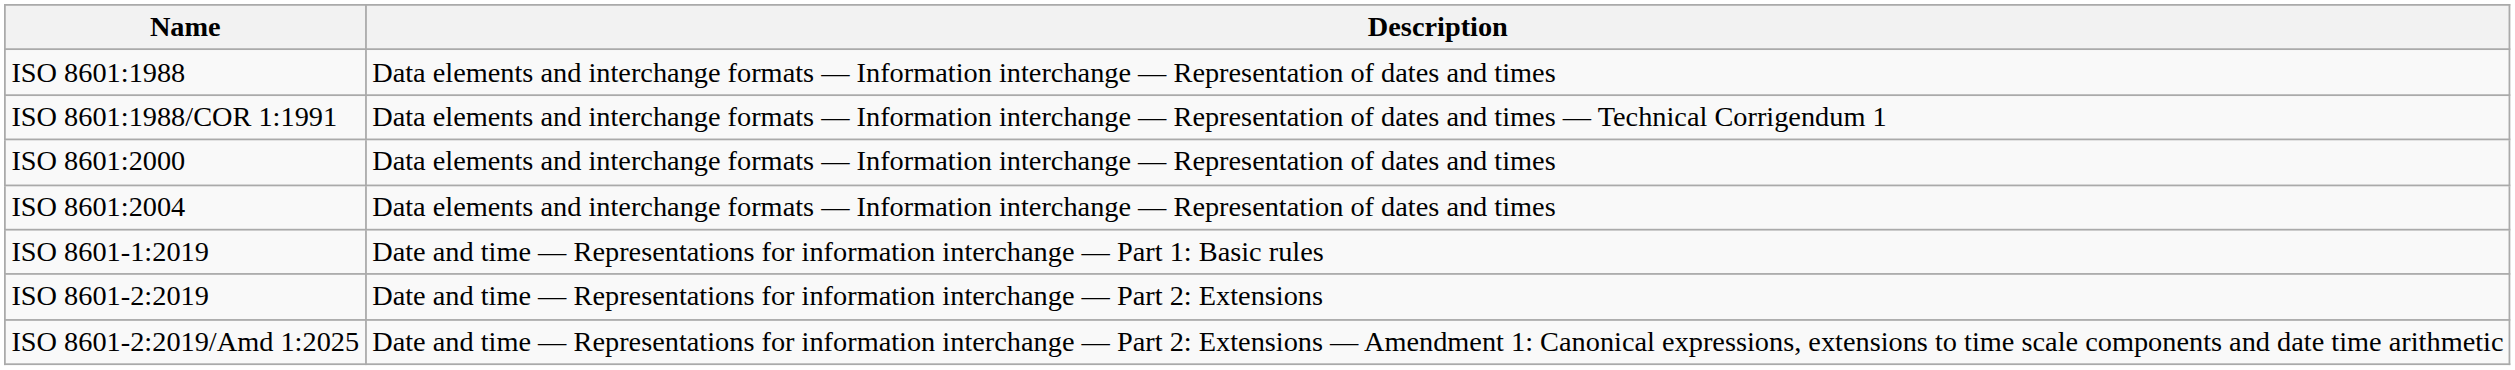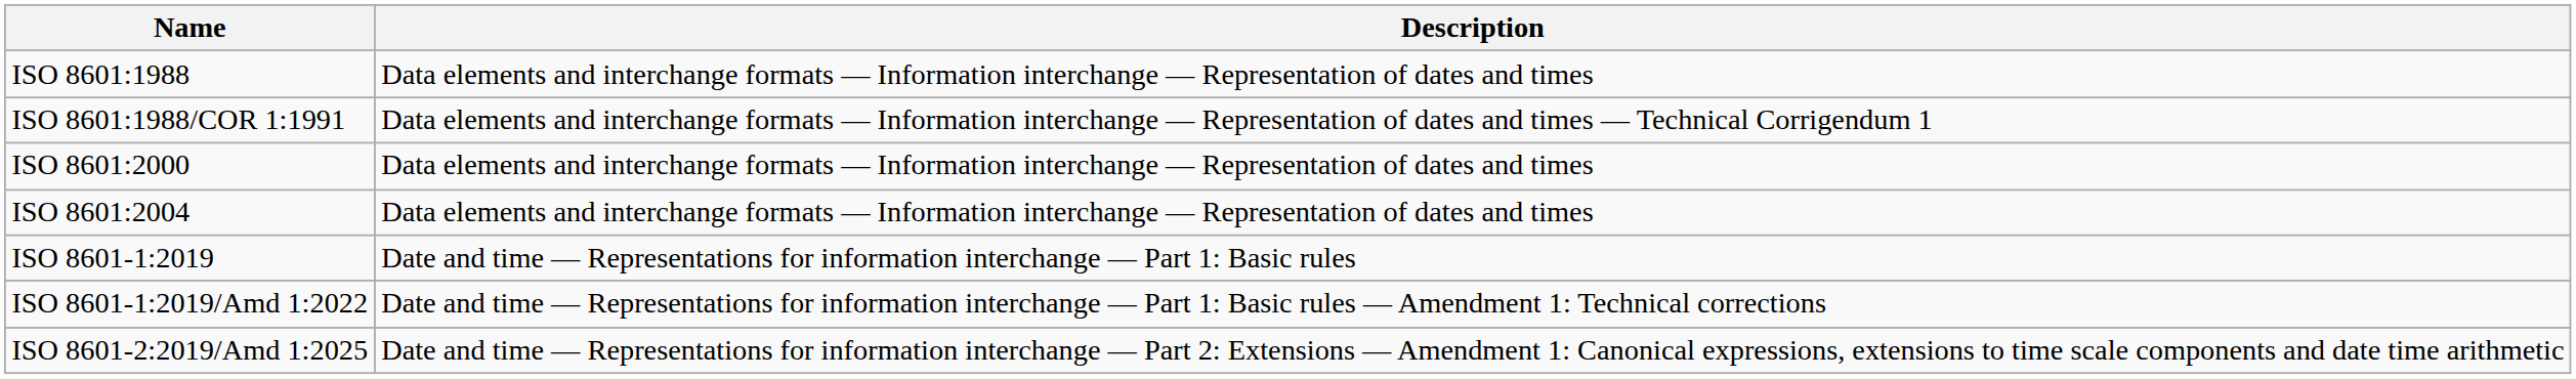- row: ISO 8601-2:2019 | Date and time — Representations for information interchange — Part 2: Extensions
+ row: ISO 8601-1:2019/Amd 1:2022 | Date and time — Representations for information interchange — Part 1: Basic rules — Amendment 1: Technical corrections
